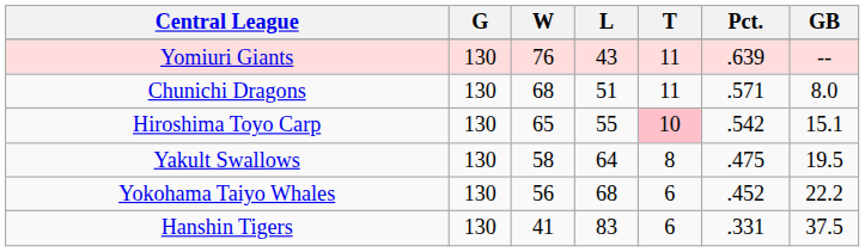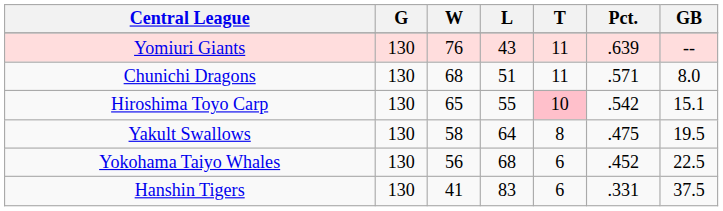Yokohama Taiyo Whales | GB: 22.2 -> 22.5
